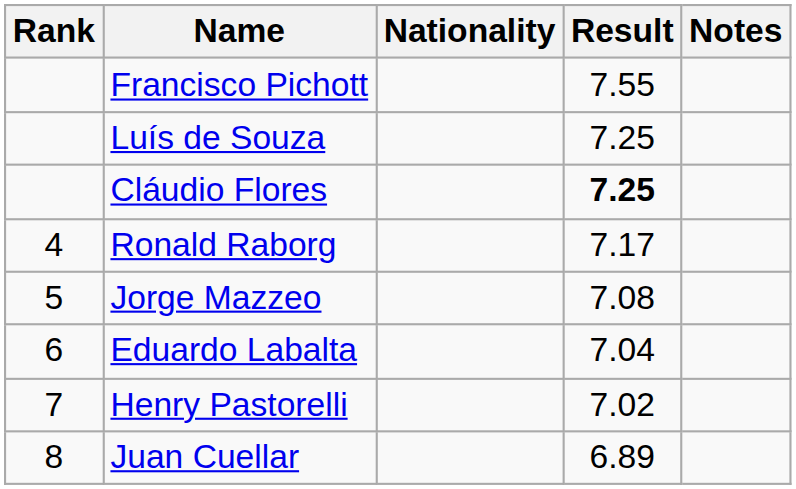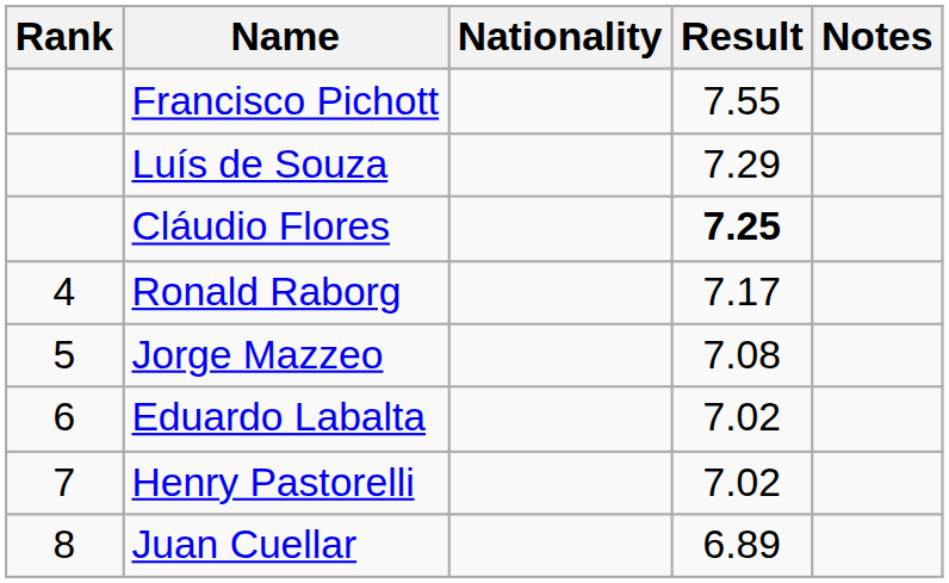Luís de Souza | Result: 7.25 -> 7.29
Eduardo Labalta | Result: 7.04 -> 7.02
